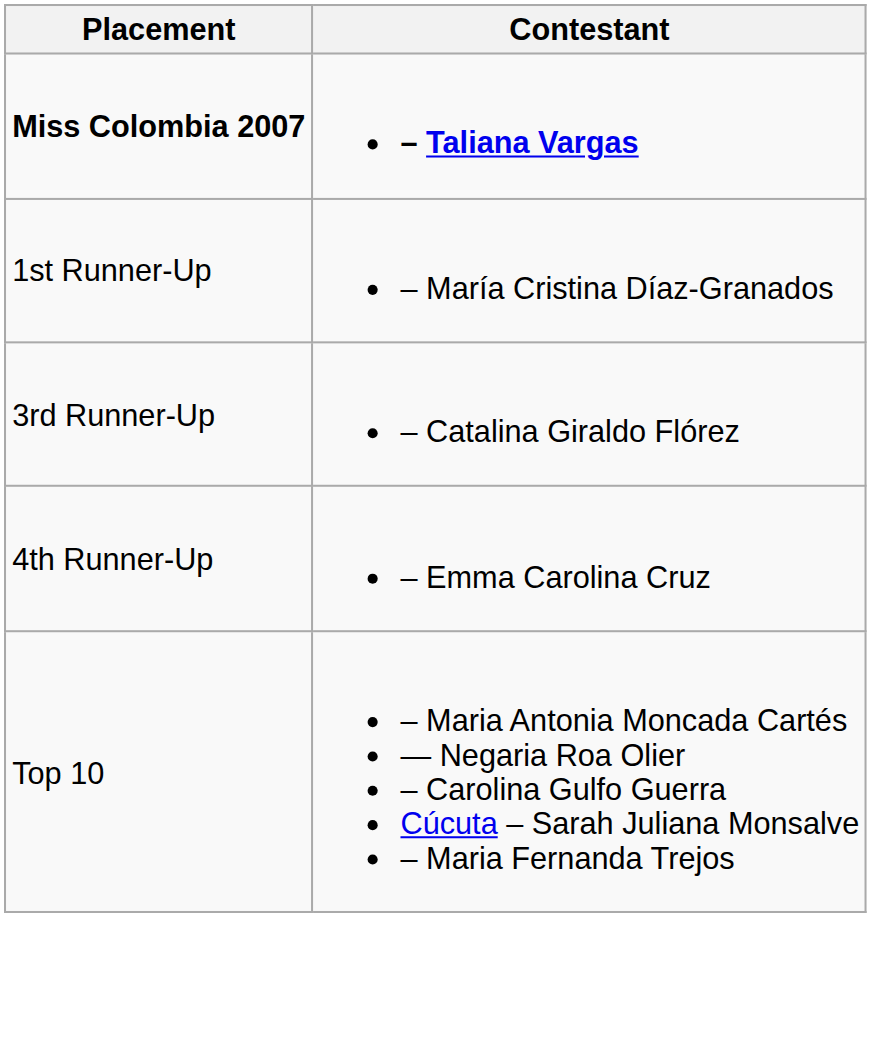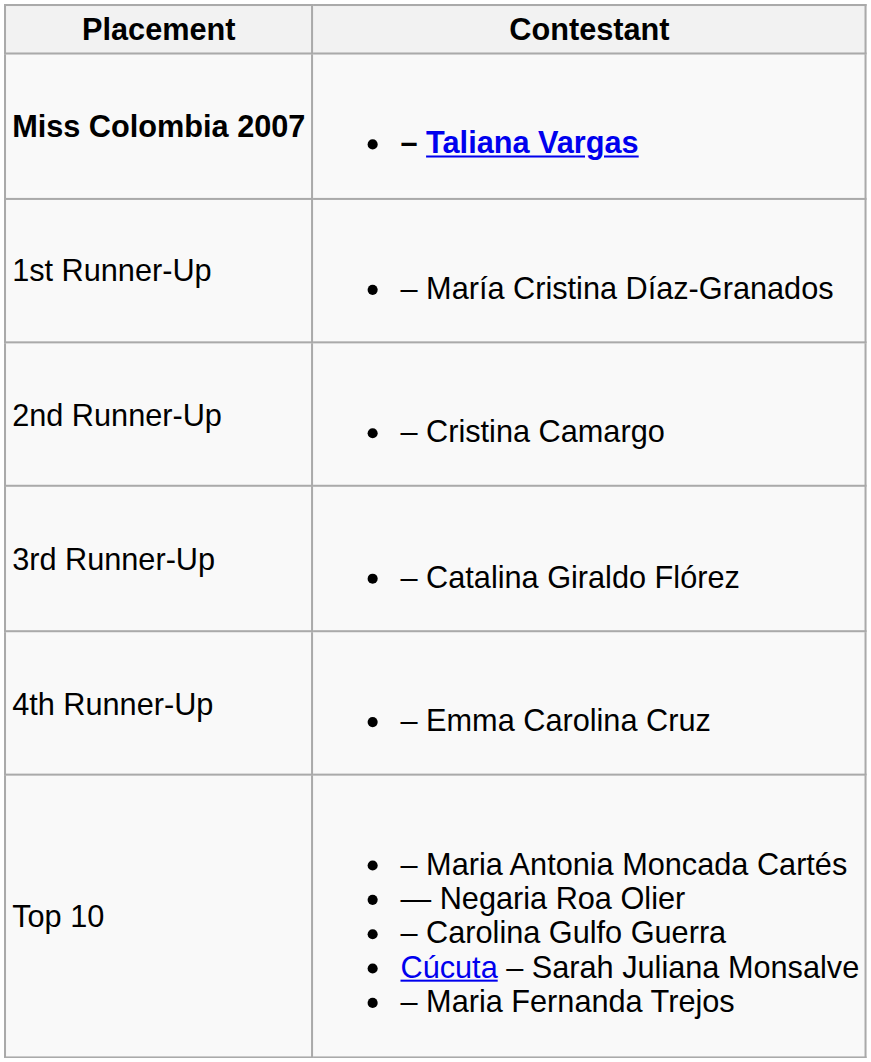+ row: 2nd Runner-Up | – Cristina Camargo
